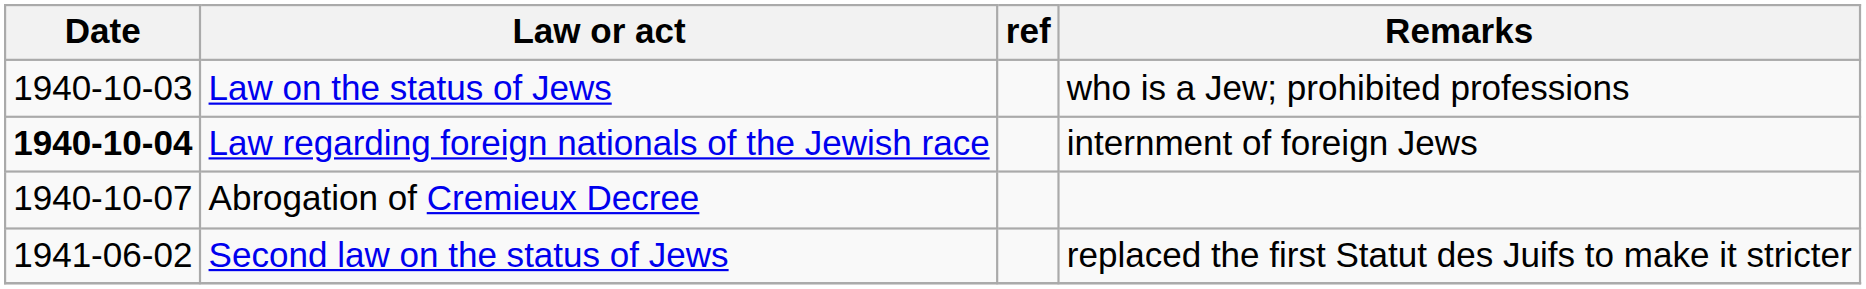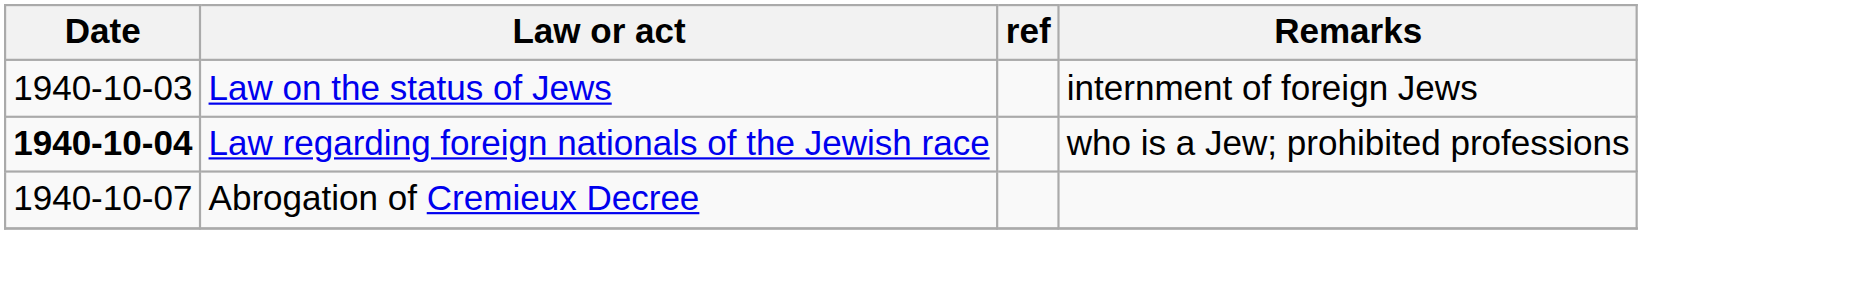Law on the status of Jews | Remarks: who is a Jew; prohibited professions -> internment of foreign Jews
Law regarding foreign nationals of the Jewish race | Remarks: internment of foreign Jews -> who is a Jew; prohibited professions
- row: 1941-06-02 | Second law on the status of Jews | replaced the first Statut des Juifs to make it stricter
